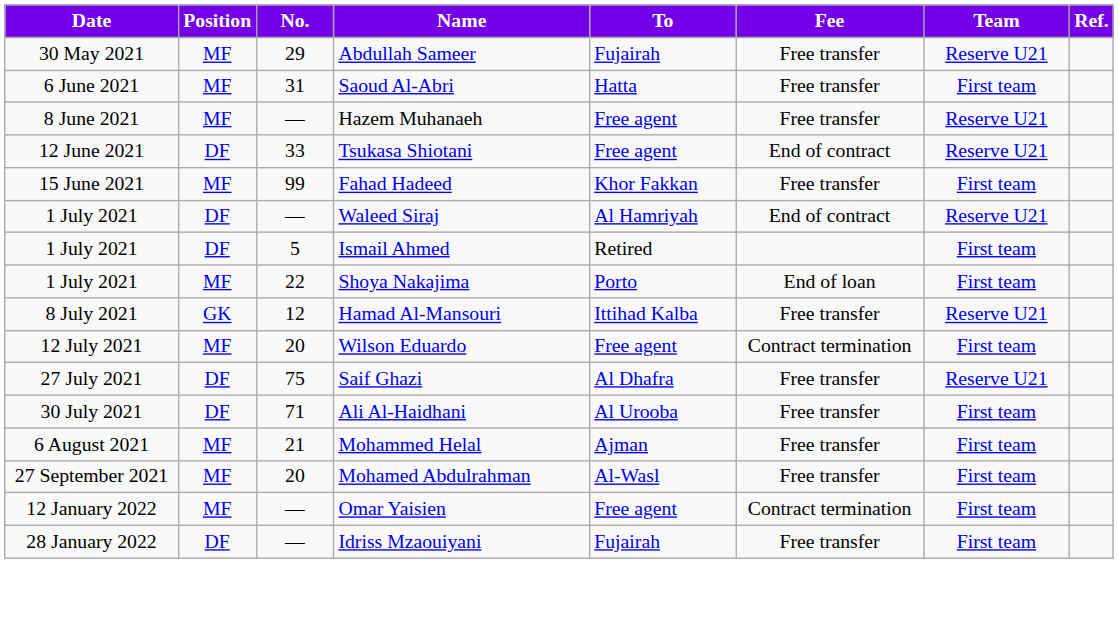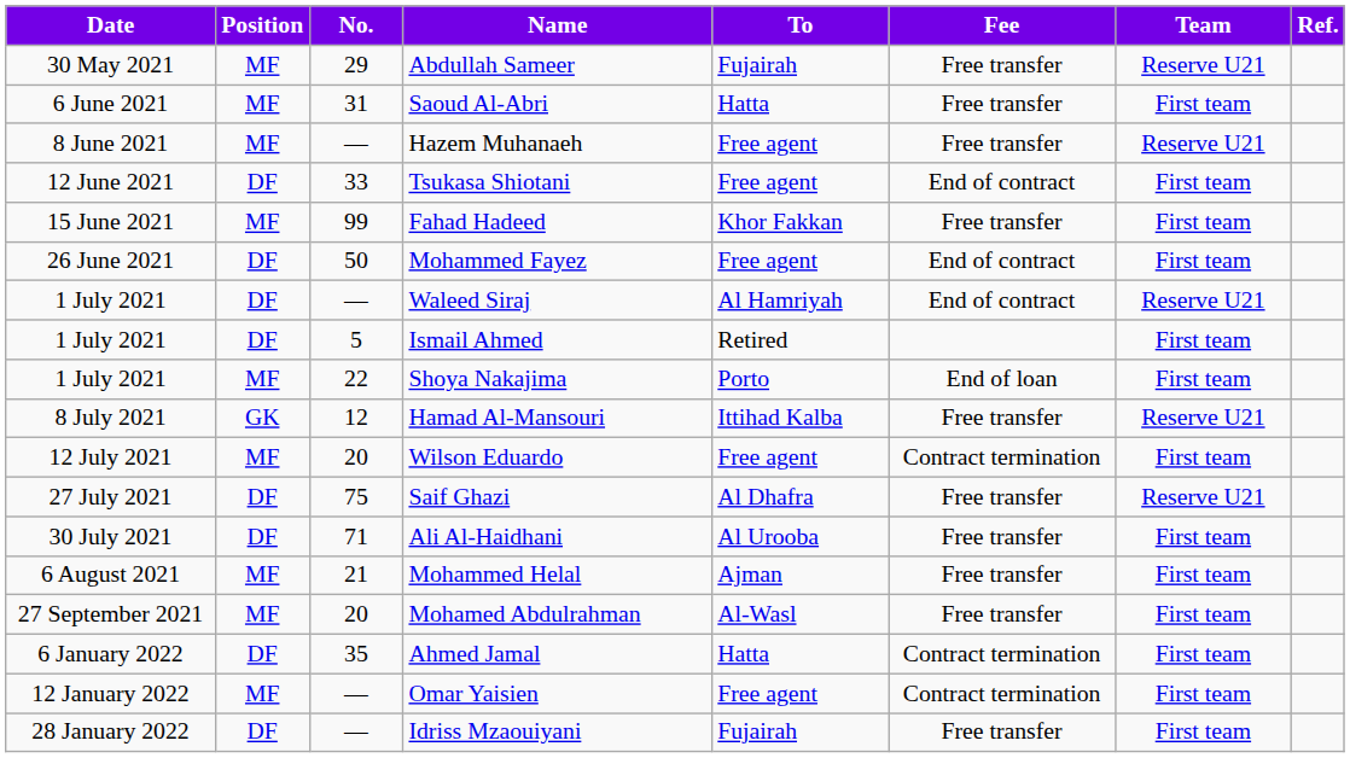Tsukasa Shiotani | Team: Reserve U21 -> First team
+ row: 26 June 2021 | DF | 50 | Mohammed Fayez | Free agent | End of contract | First team
+ row: 6 January 2022 | DF | 35 | Ahmed Jamal | Hatta | Contract termination | First team
